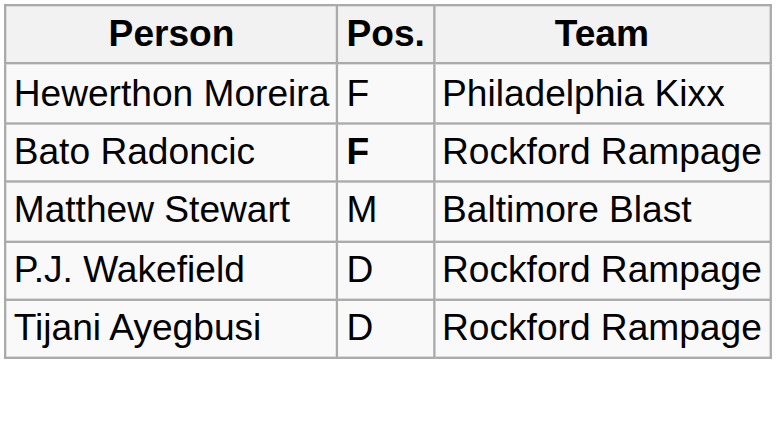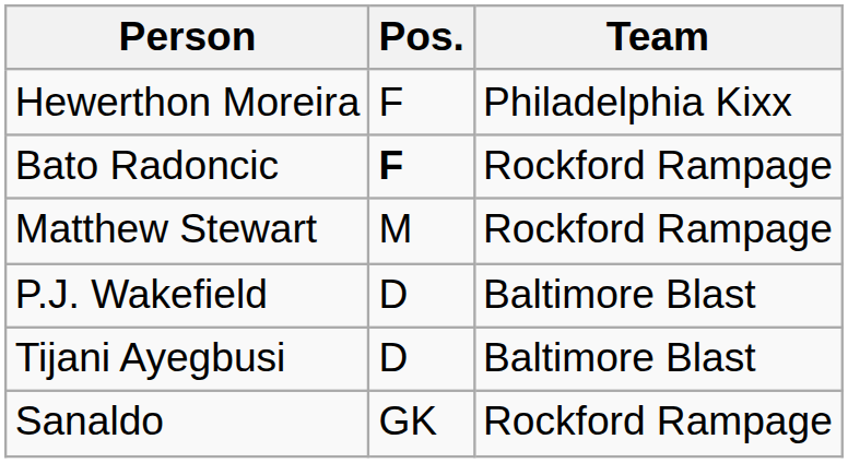Matthew Stewart | Team: Baltimore Blast -> Rockford Rampage
P.J. Wakefield | Team: Rockford Rampage -> Baltimore Blast
Tijani Ayegbusi | Team: Rockford Rampage -> Baltimore Blast
+ row: Sanaldo | GK | Rockford Rampage
